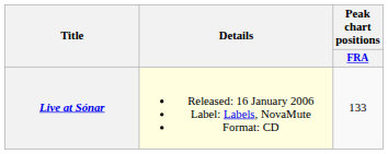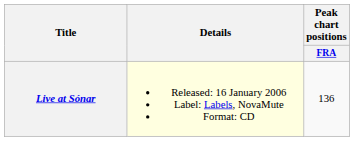Live at Sónar | Peak chart positions / FRA: 133 -> 136
